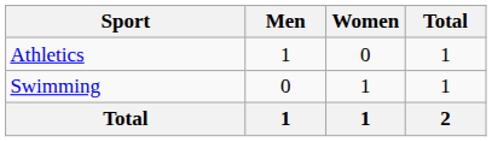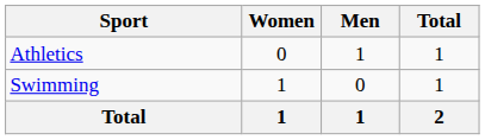columns swapped: Men <-> Women
